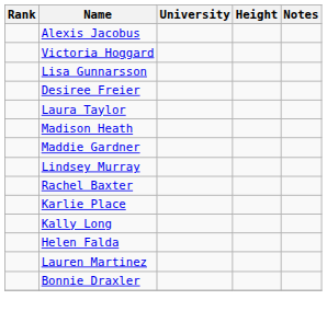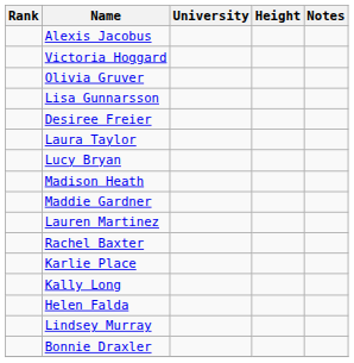+ row: Olivia Gruver
+ row: Lucy Bryan
rows swapped: Lauren Martinez <-> Lindsey Murray
